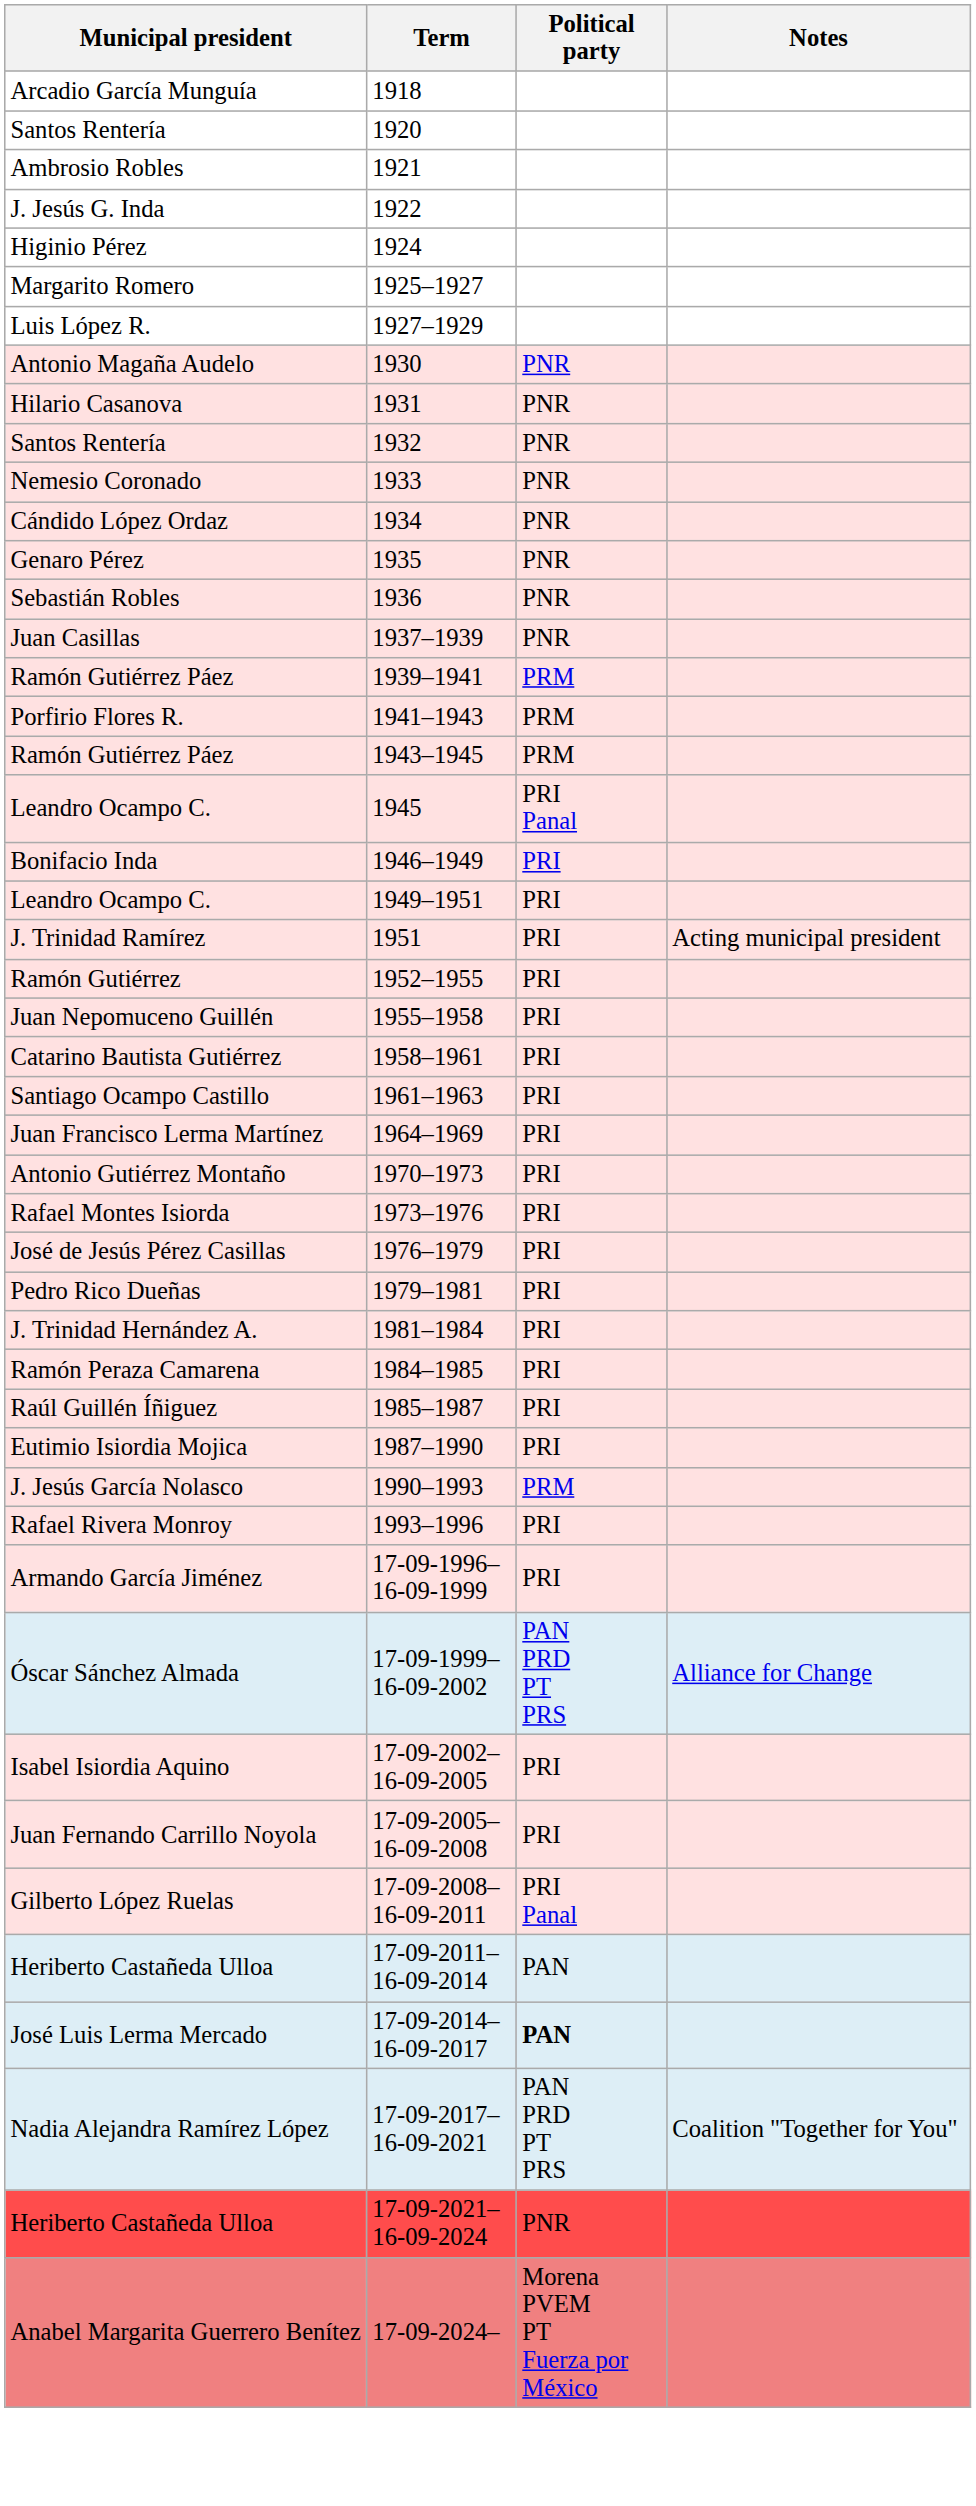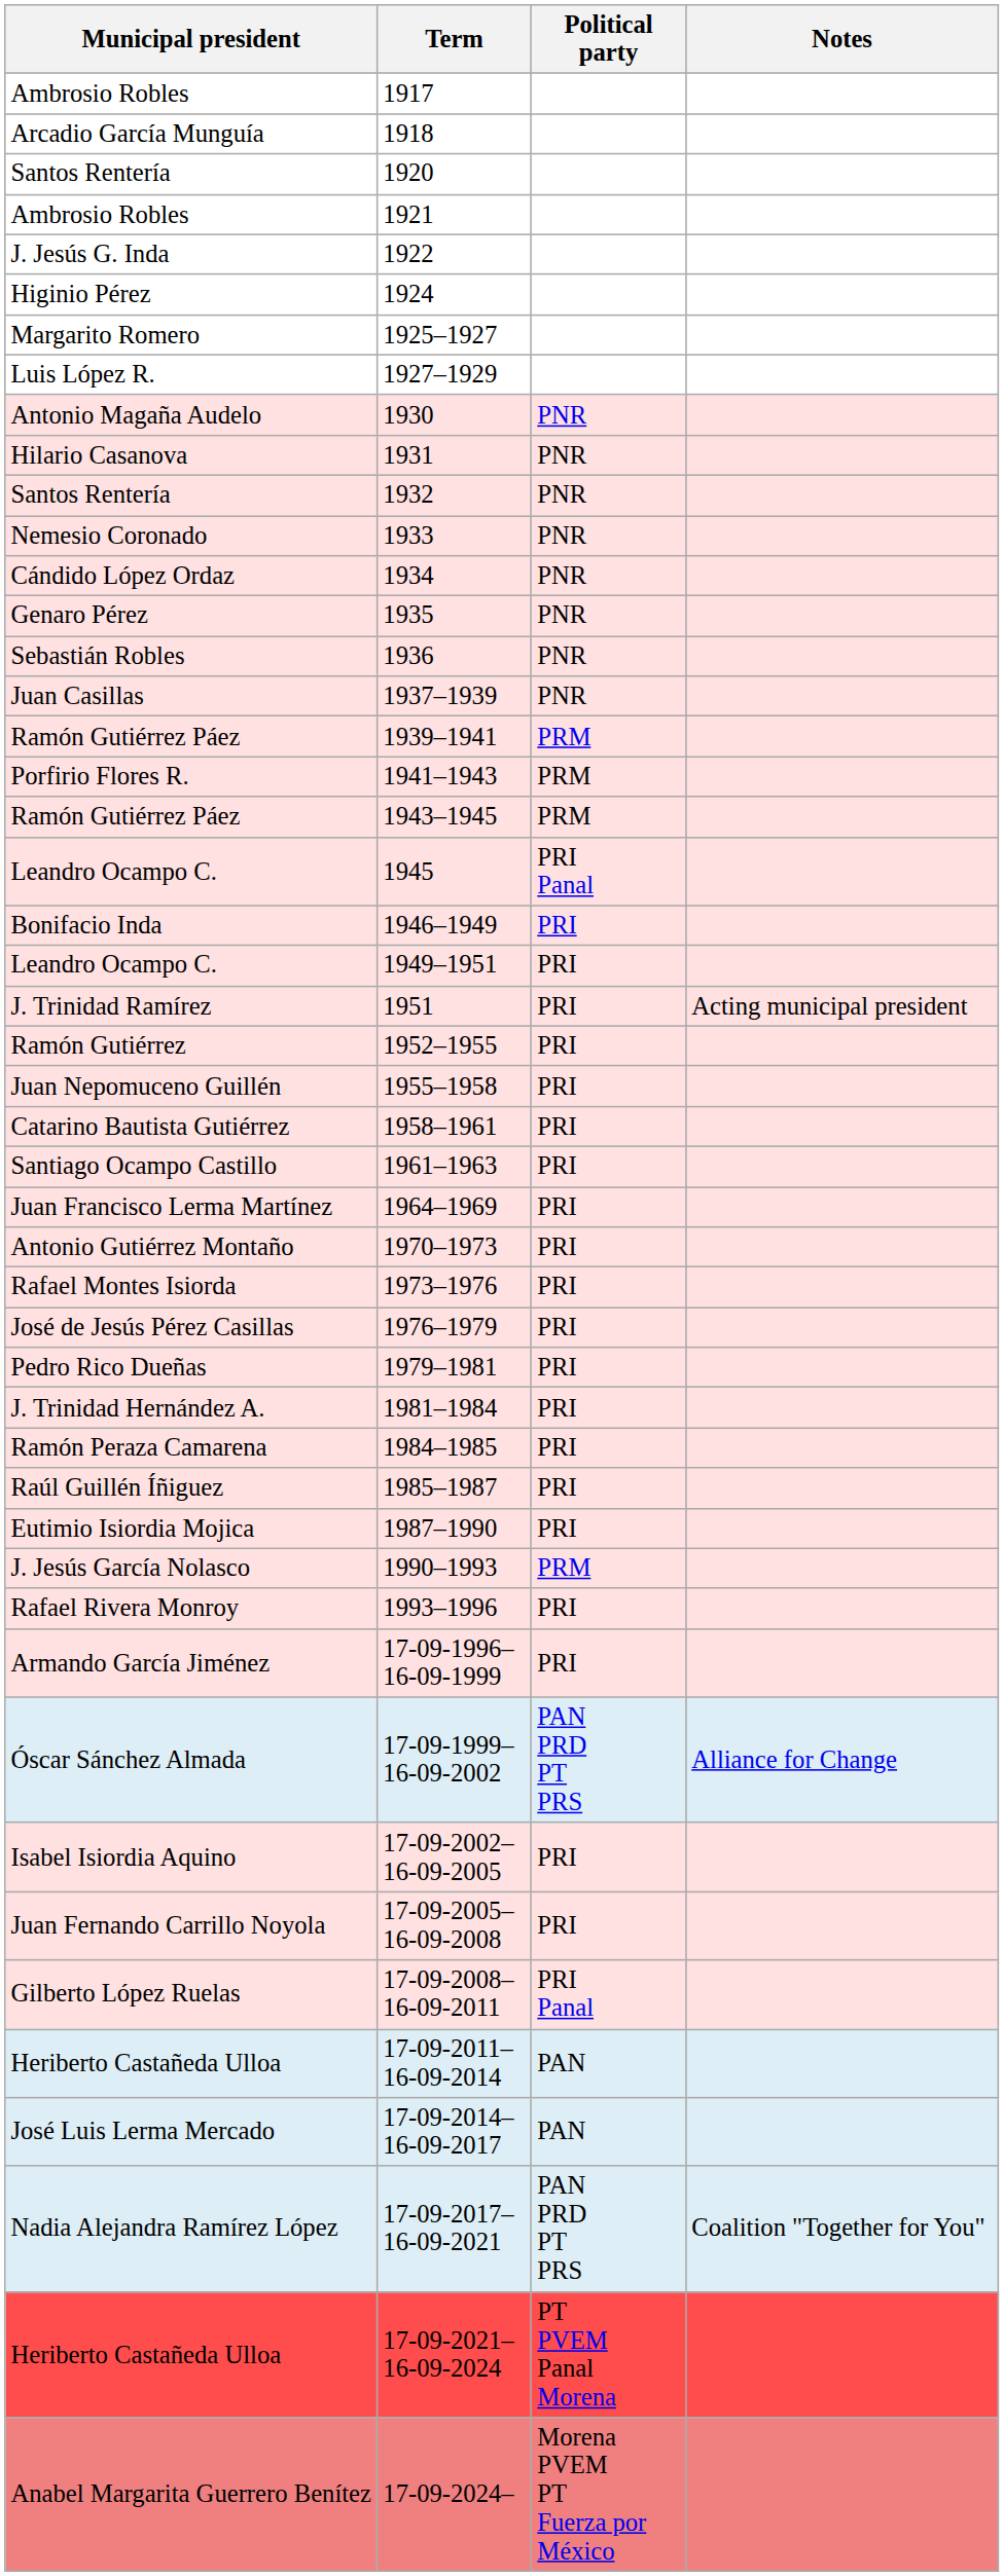+ row: Ambrosio Robles | 1917
17-09-2014–16-09-2017 | Political party: bold -> normal
17-09-2021–16-09-2024 | Political party: PNR -> PT PVEM Panal Morena
